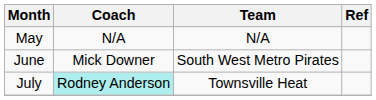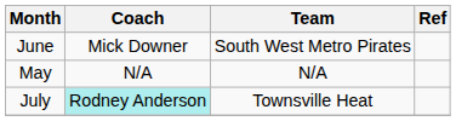rows swapped: May <-> June
